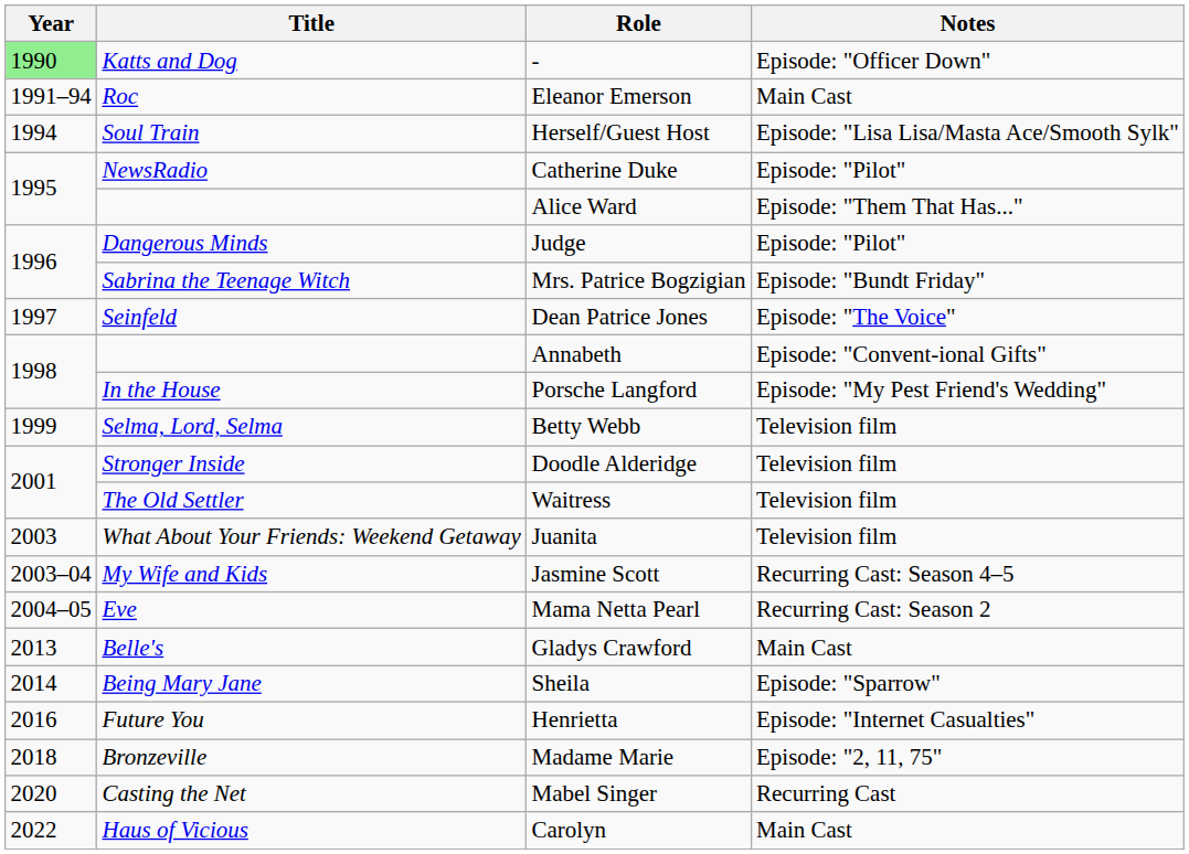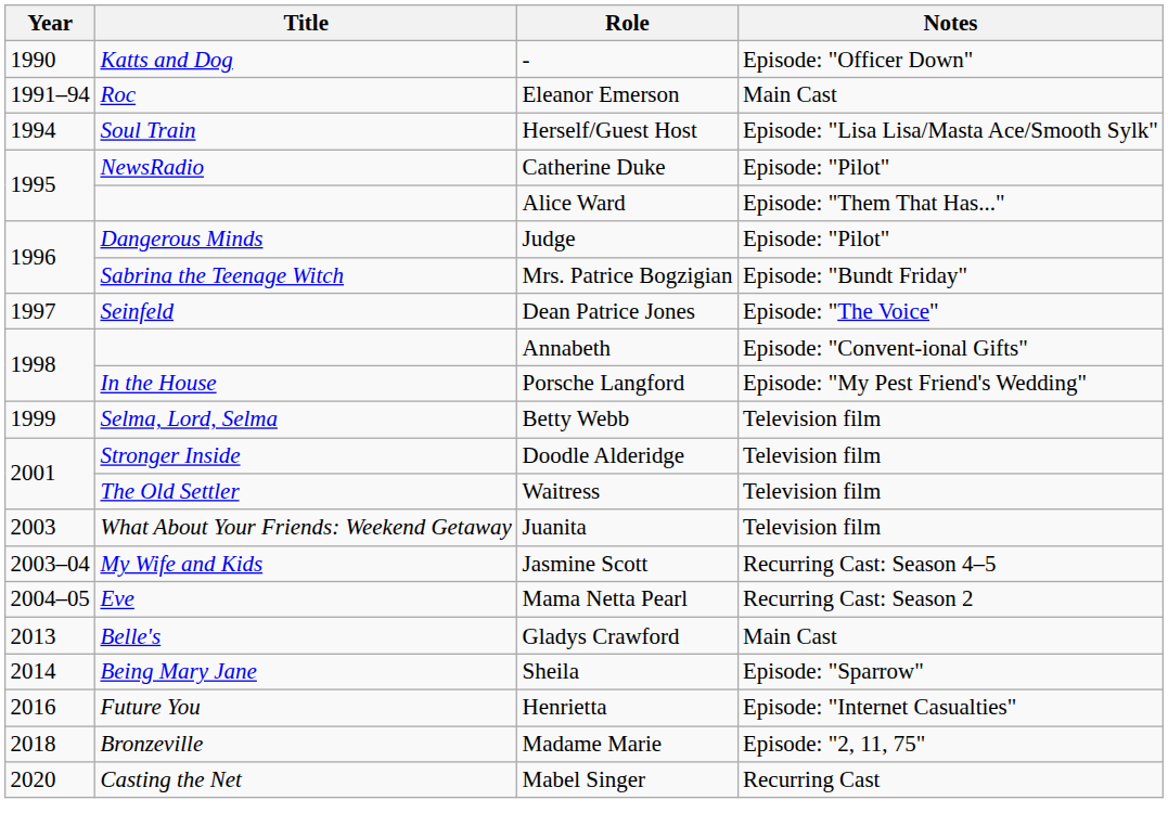- | Year: lightgreen background -> no background
- row: 2022 | Haus of Vicious | Carolyn | Main Cast
